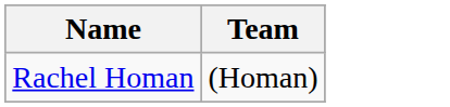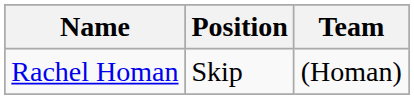+ column: Position | Skip
